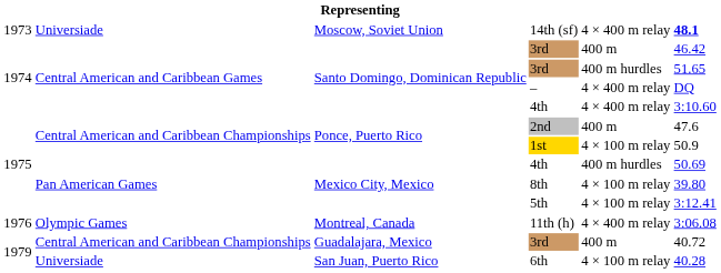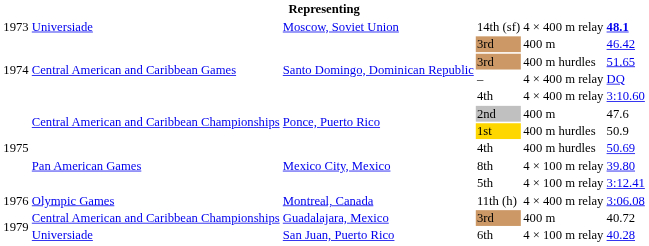1st | column 5: 4 × 100 m relay -> 400 m hurdles
